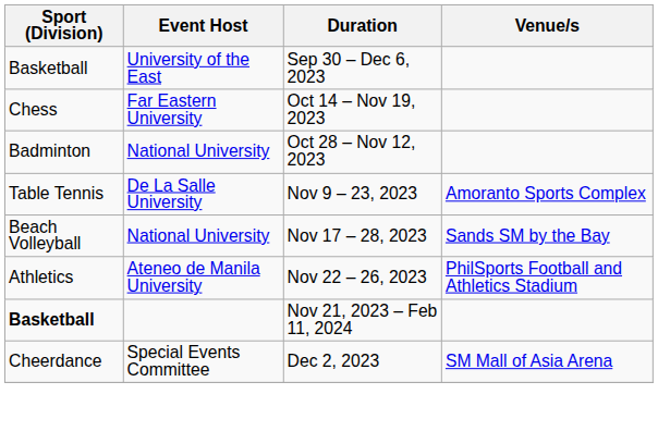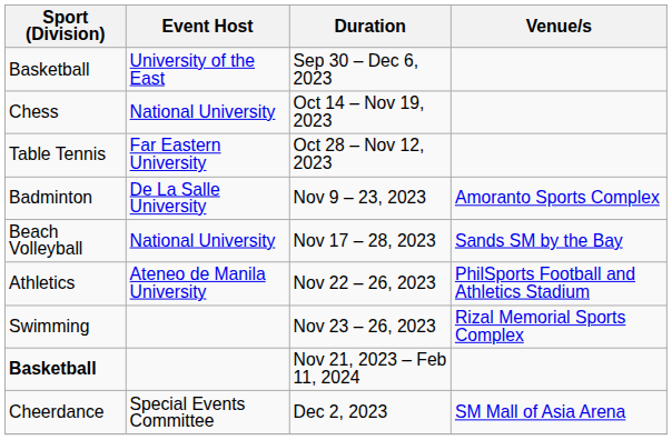Oct 14 – Nov 19, 2023 | Event Host: Far Eastern University -> National University
Oct 28 – Nov 12, 2023 | Sport (Division): Badminton -> Table Tennis
Oct 28 – Nov 12, 2023 | Event Host: National University -> Far Eastern University
Nov 9 – 23, 2023 | Sport (Division): Table Tennis -> Badminton
+ row: Swimming | Nov 23 – 26, 2023 | Rizal Memorial Sports Complex
